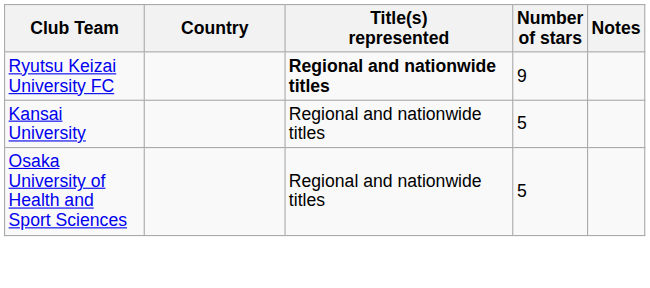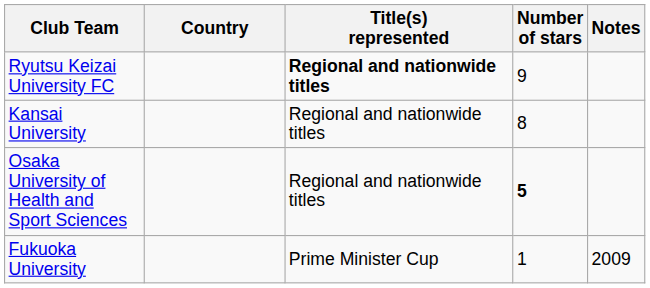Kansai University | Number of stars: 5 -> 8
Osaka University of Health and Sport Sciences | Number of stars: normal -> bold
+ row: Fukuoka University | Prime Minister Cup | 1 | 2009
